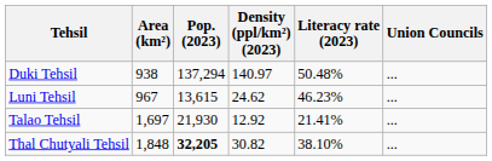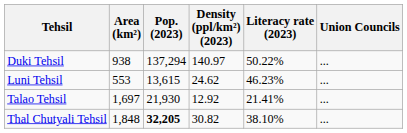Duki Tehsil | Literacy rate (2023): 50.48% -> 50.22%
Luni Tehsil | Area (km²): 967 -> 553
